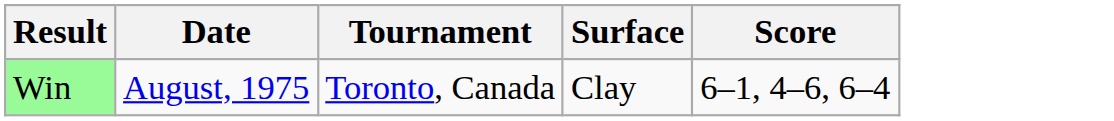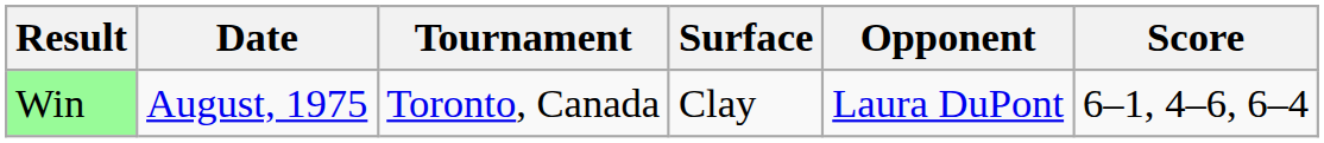+ column: Opponent | Laura DuPont
